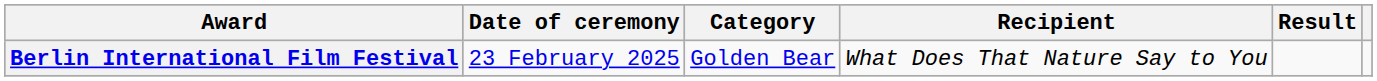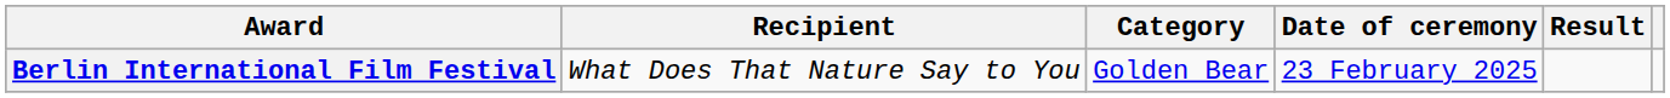columns swapped: Date of ceremony <-> Recipient
